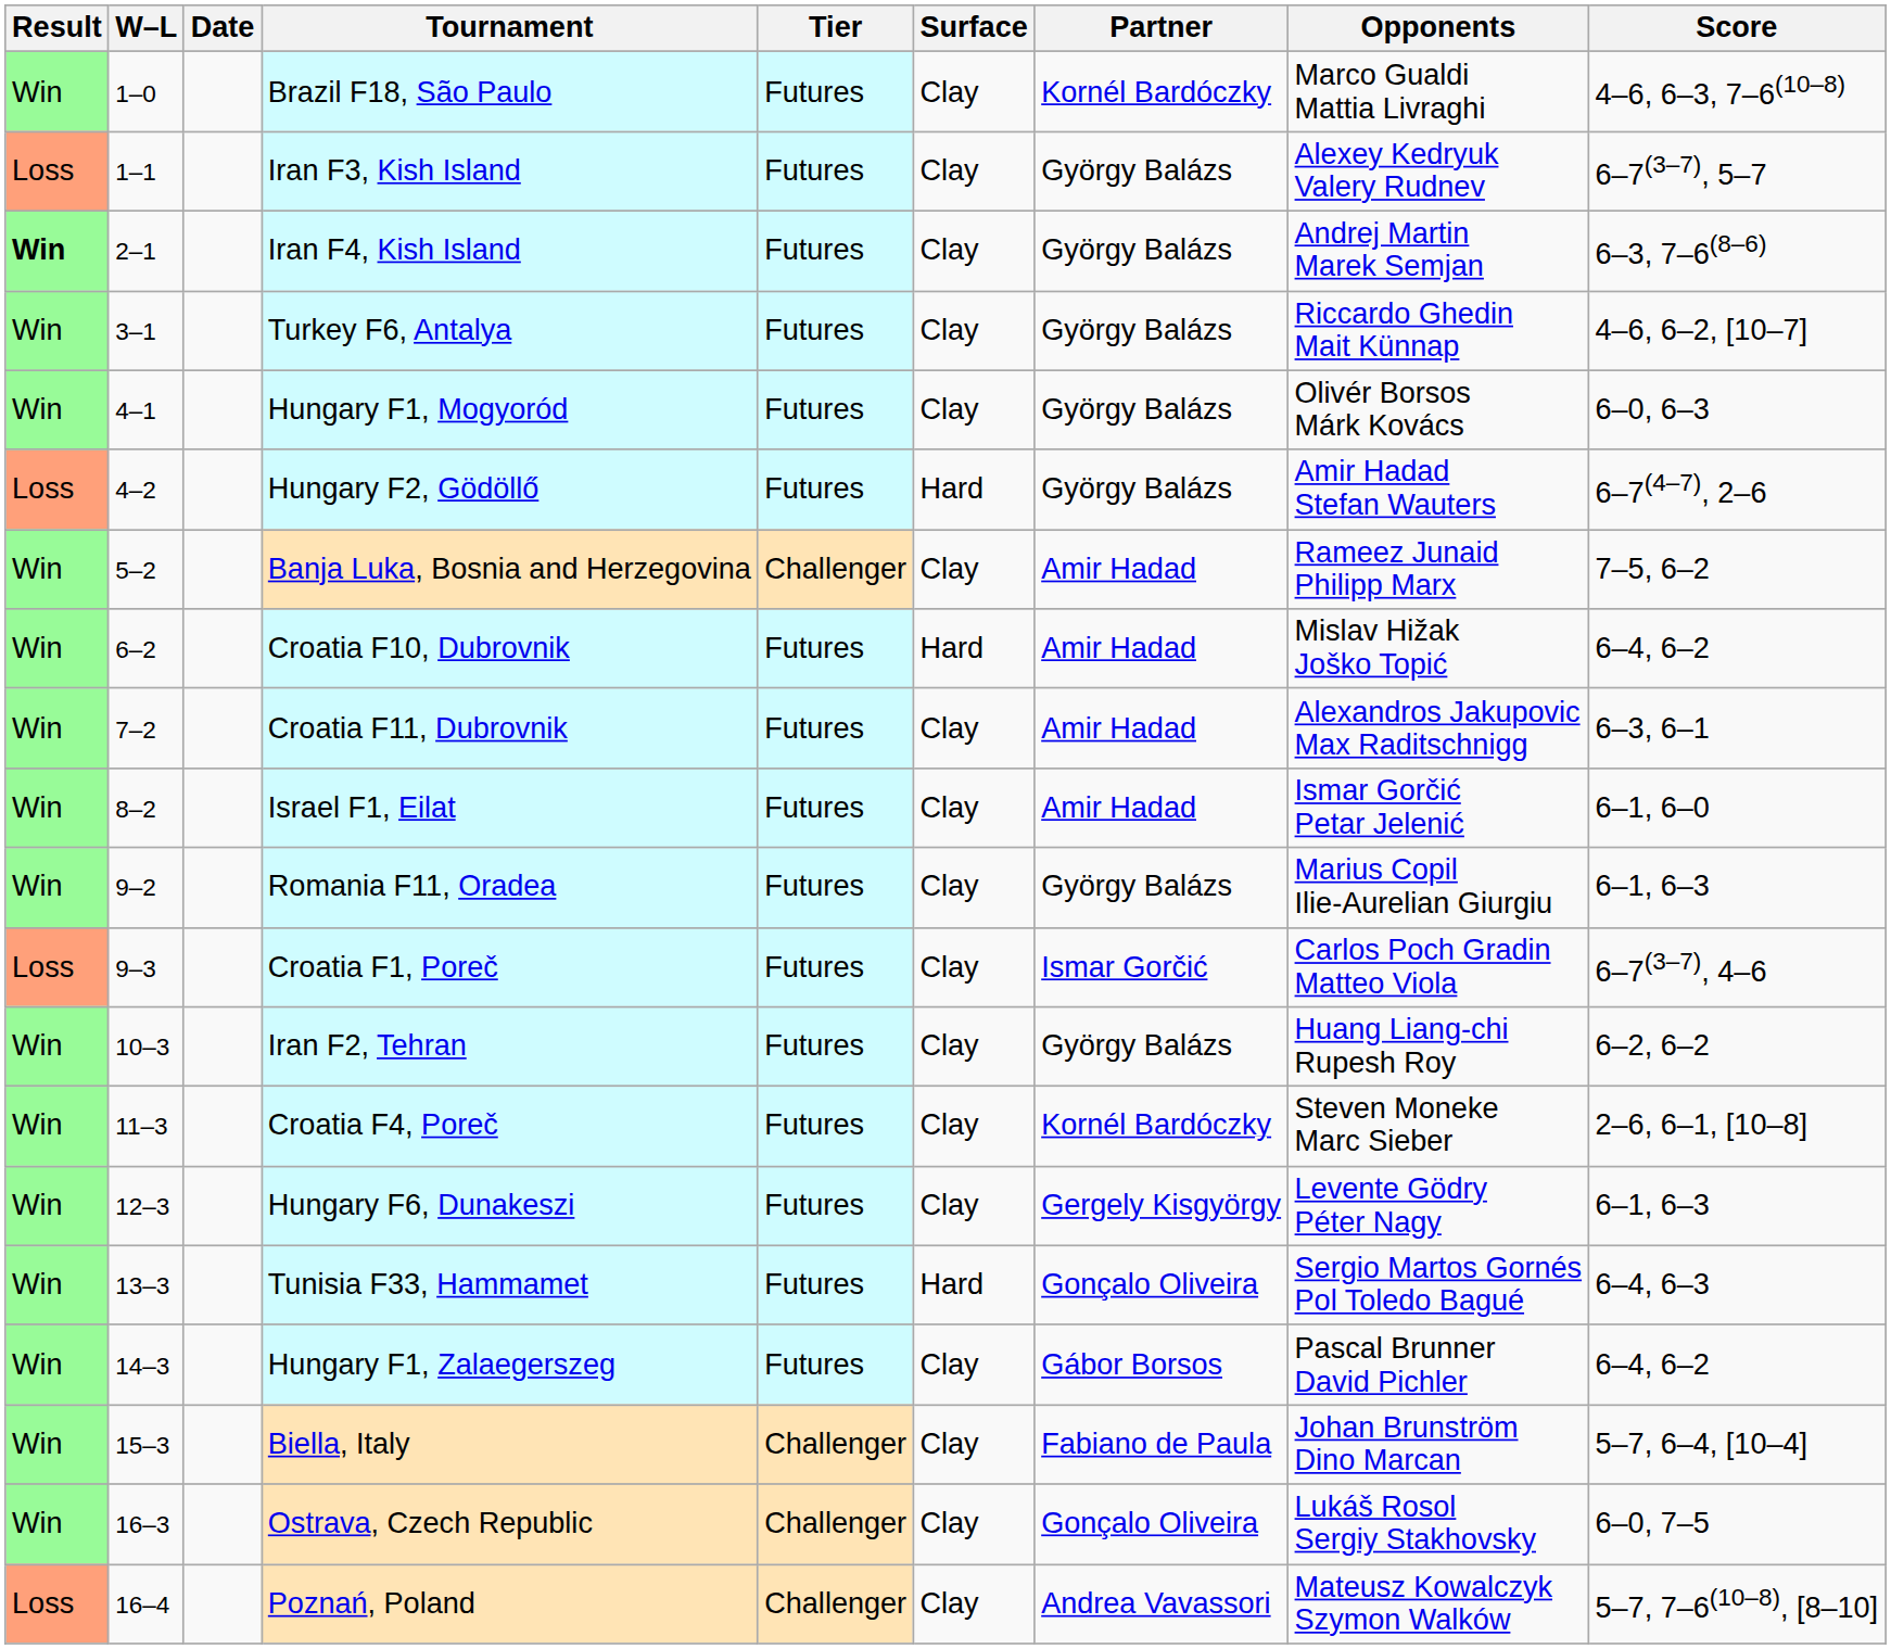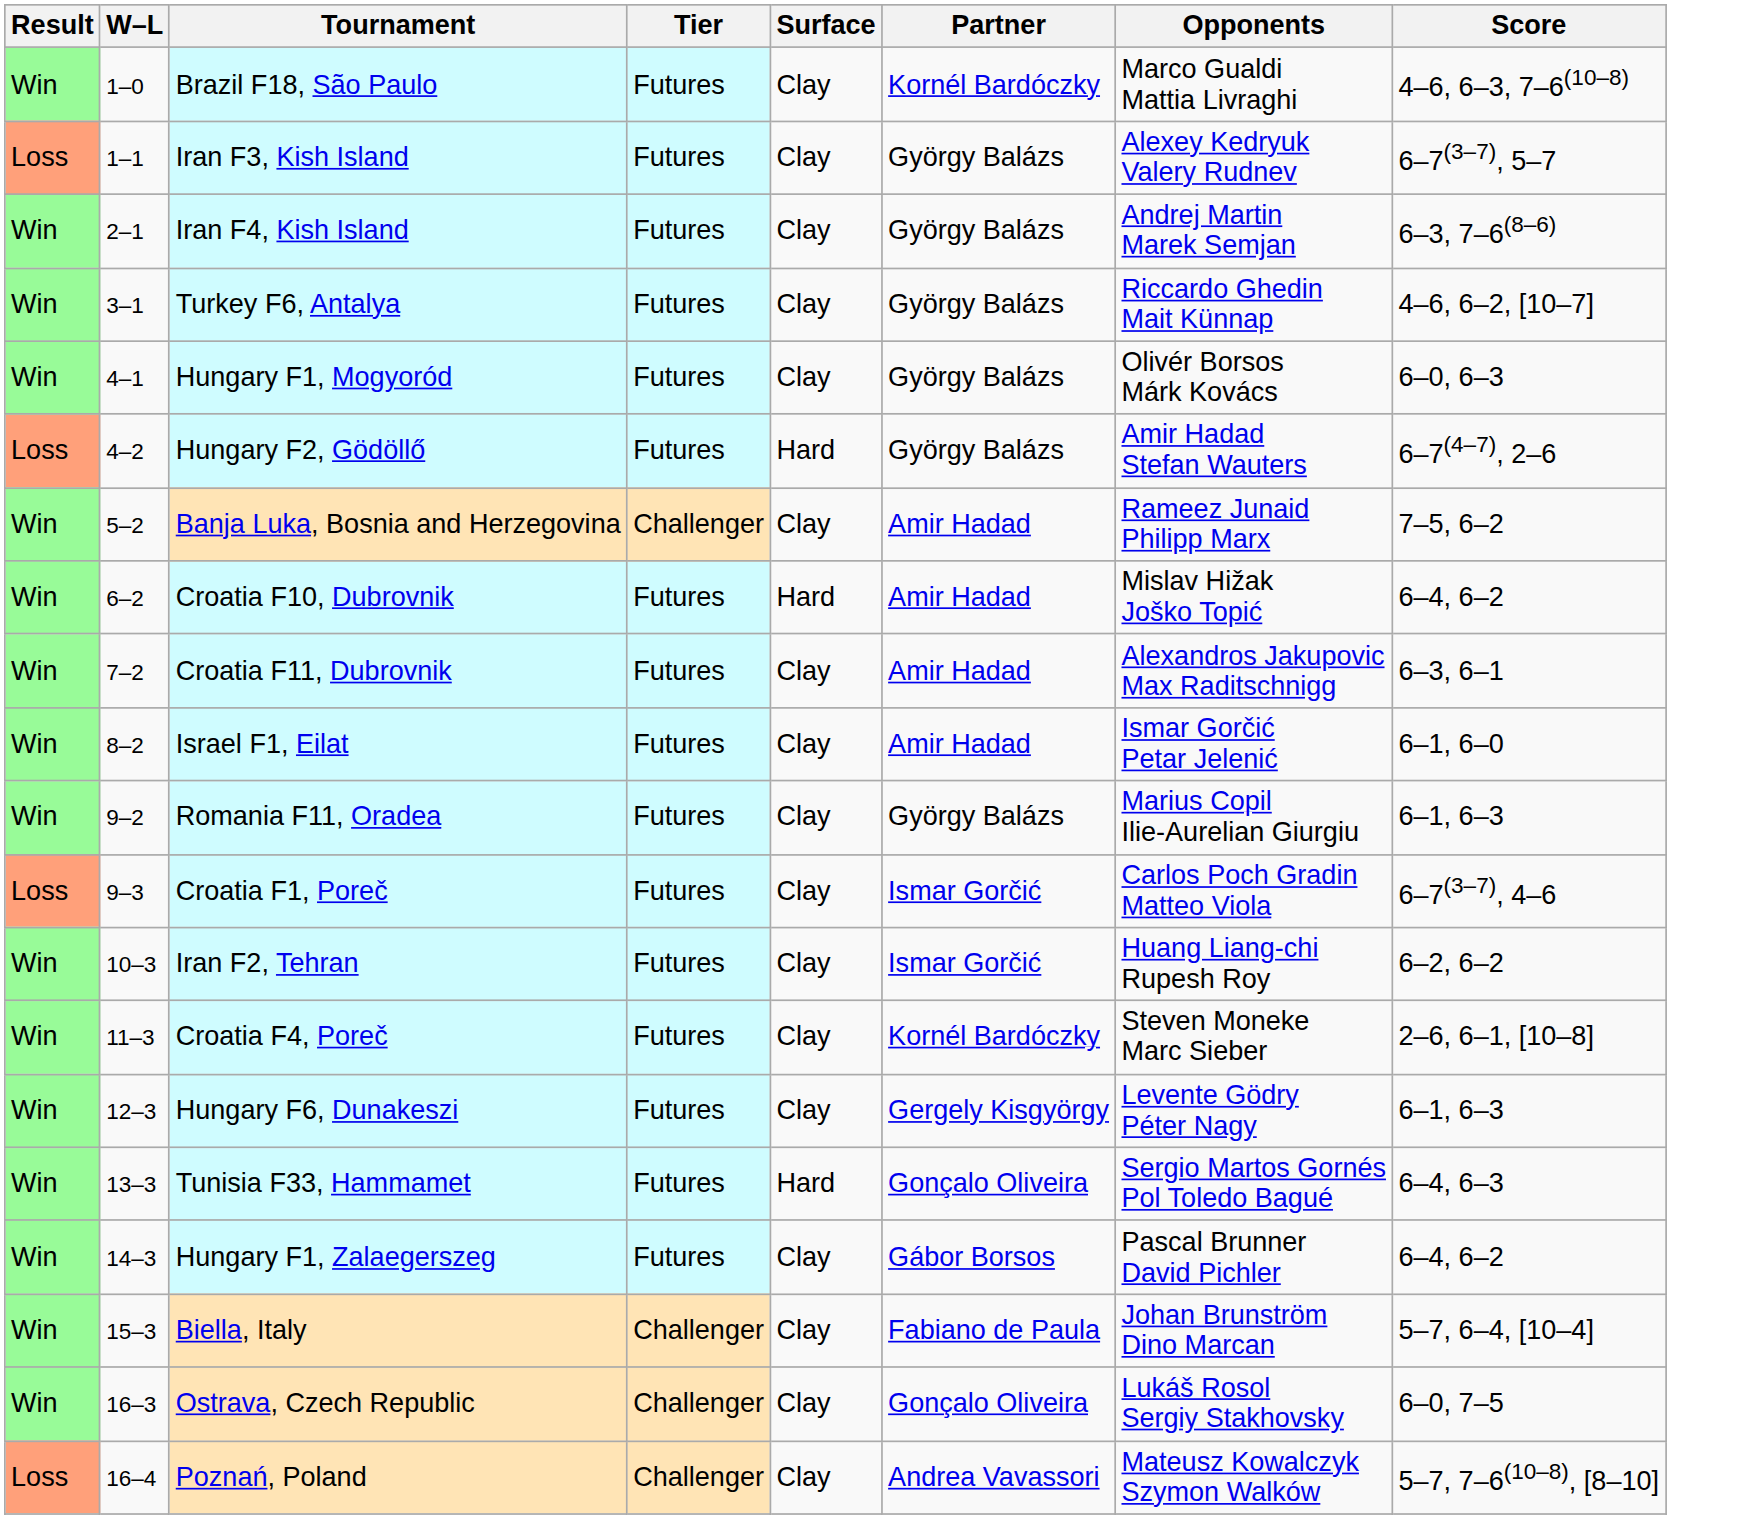- column: Date
Iran F4, Kish Island | Result: bold -> normal
Iran F2, Tehran | Partner: György Balázs -> Ismar Gorčić
